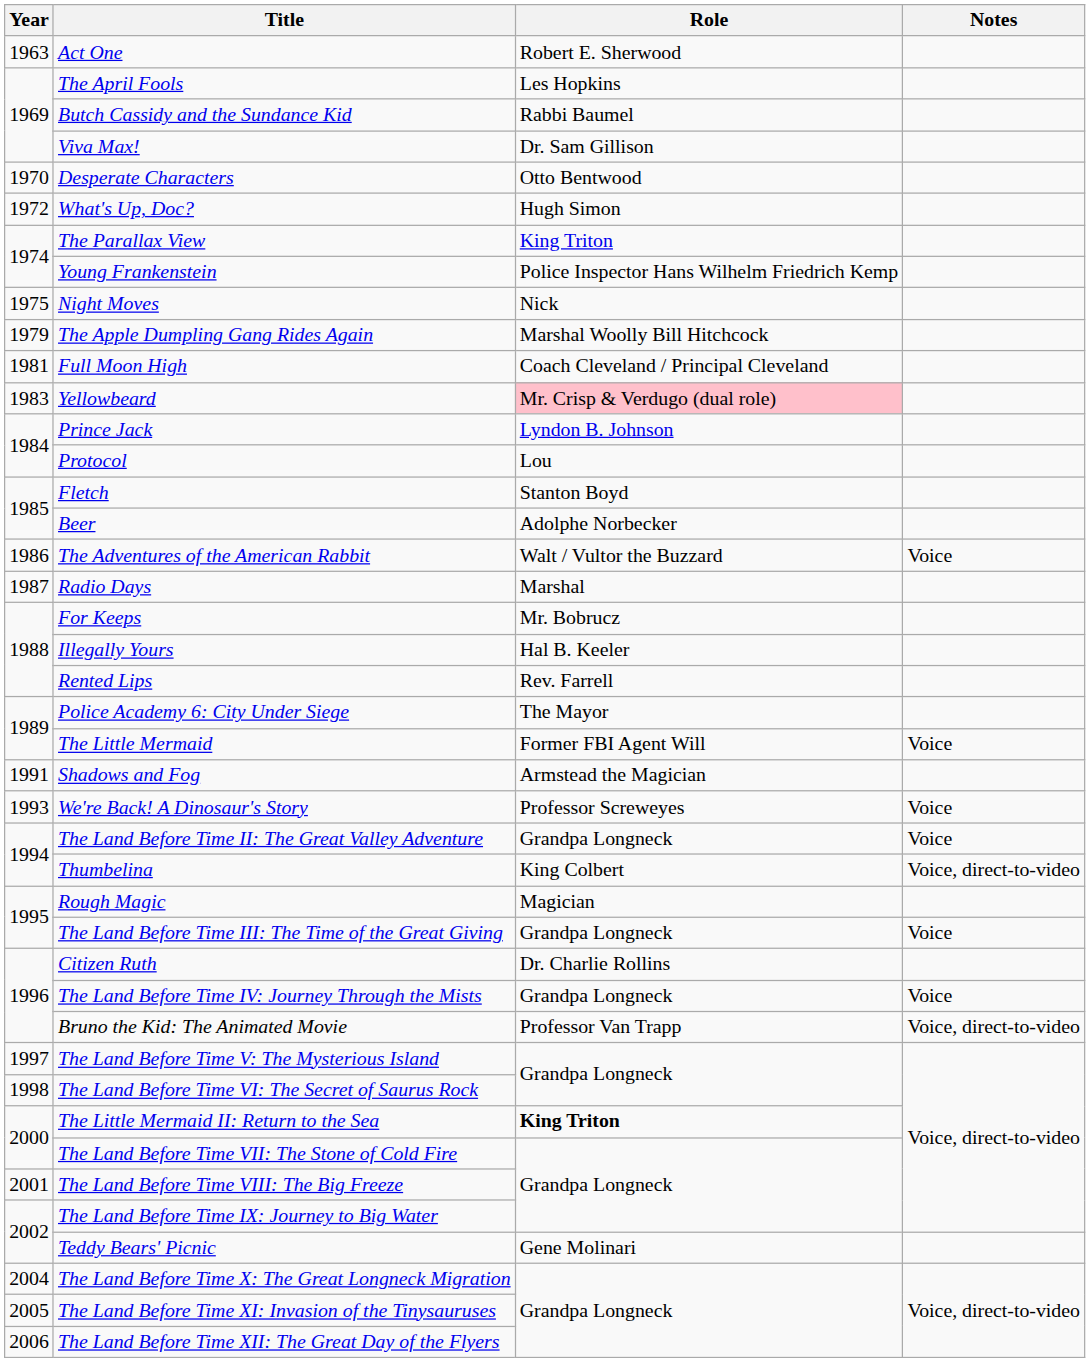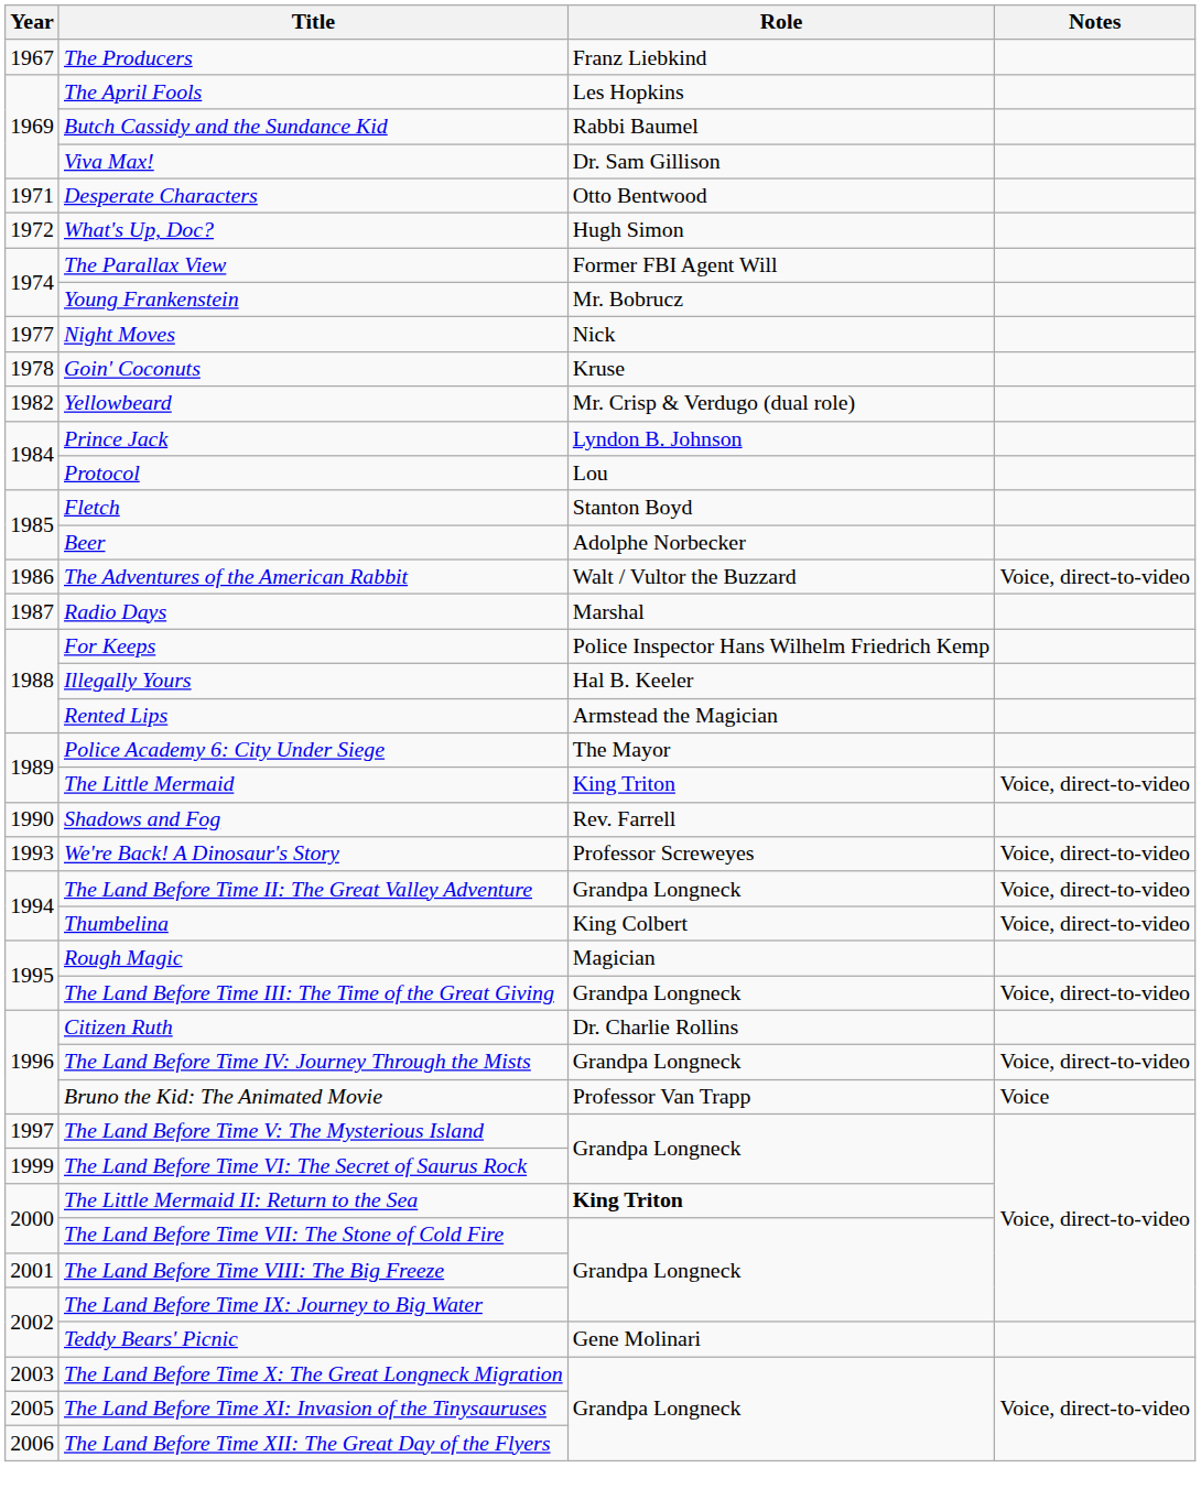- row: 1963 | Act One | Robert E. Sherwood
+ row: 1967 | The Producers | Franz Liebkind
Desperate Characters | Year: 1970 -> 1971
The Parallax View | Role: King Triton -> Former FBI Agent Will
Young Frankenstein | Role: Police Inspector Hans Wilhelm Friedrich Kemp -> Mr. Bobrucz
Night Moves | Year: 1975 -> 1977
+ row: 1978 | Goin' Coconuts | Kruse
- row: 1979 | The Apple Dumpling Gang Rides Again | Marshal Woolly Bill Hitchcock
- row: 1981 | Full Moon High | Coach Cleveland / Principal Cleveland
Yellowbeard | Year: 1983 -> 1982
Yellowbeard | Role: pink background -> no background
The Adventures of the American Rabbit | Notes: Voice -> Voice, direct-to-video
For Keeps | Role: Mr. Bobrucz -> Police Inspector Hans Wilhelm Friedrich Kemp
Rented Lips | Role: Rev. Farrell -> Armstead the Magician
The Little Mermaid | Role: Former FBI Agent Will -> King Triton
The Little Mermaid | Notes: Voice -> Voice, direct-to-video
Shadows and Fog | Year: 1991 -> 1990
Shadows and Fog | Role: Armstead the Magician -> Rev. Farrell
We're Back! A Dinosaur's Story | Notes: Voice -> Voice, direct-to-video
The Land Before Time II: The Great Valley Adventure | Notes: Voice -> Voice, direct-to-video
The Land Before Time III: The Time of the Great Giving | Notes: Voice -> Voice, direct-to-video
The Land Before Time IV: Journey Through the Mists | Notes: Voice -> Voice, direct-to-video
Bruno the Kid: The Animated Movie | Notes: Voice, direct-to-video -> Voice
The Land Before Time VI: The Secret of Saurus Rock | Year: 1998 -> 1999
The Land Before Time X: The Great Longneck Migration | Year: 2004 -> 2003
